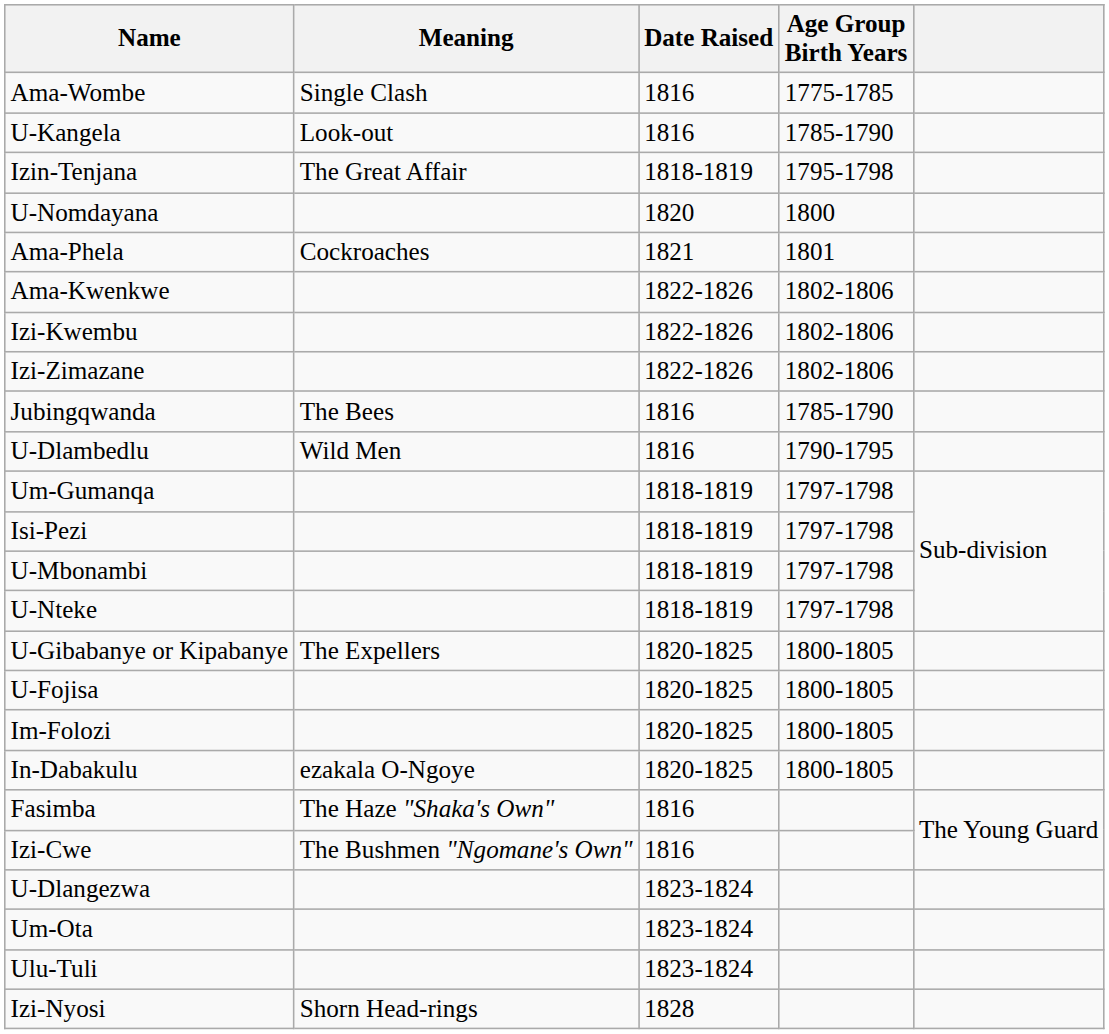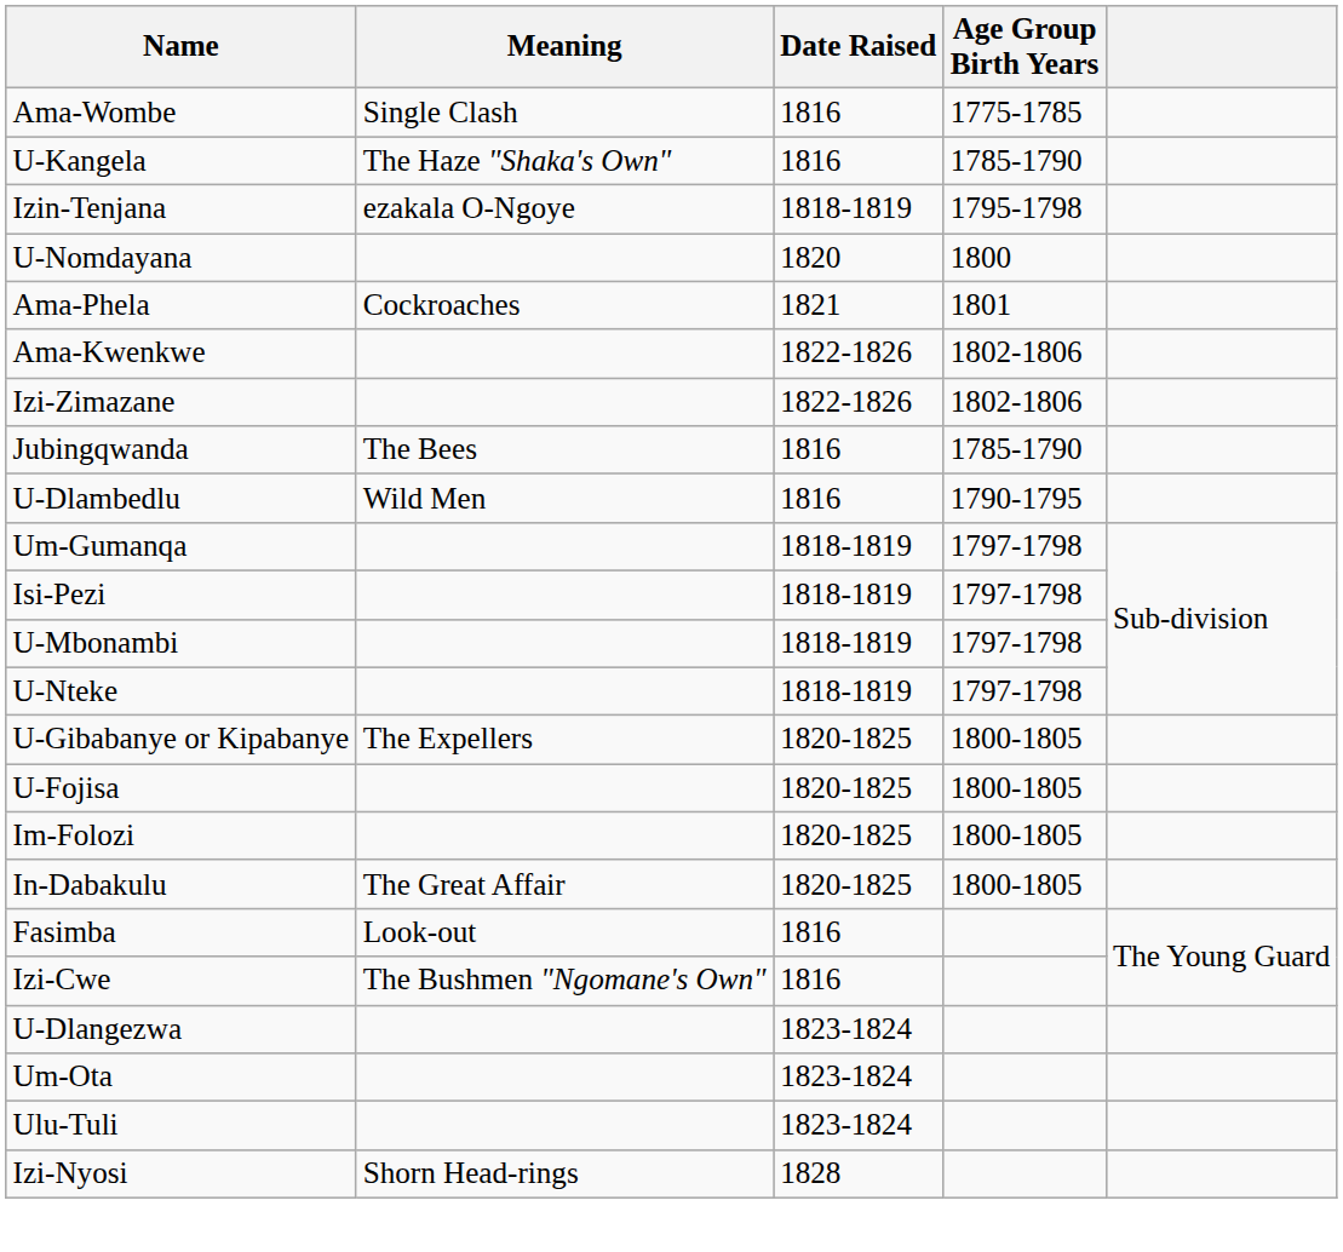U-Kangela | Meaning: Look-out -> The Haze "Shaka's Own"
Izin-Tenjana | Meaning: The Great Affair -> ezakala O-Ngoye
- row: Izi-Kwembu | 1822-1826 | 1802-1806
In-Dabakulu | Meaning: ezakala O-Ngoye -> The Great Affair
Fasimba | Meaning: The Haze "Shaka's Own" -> Look-out
